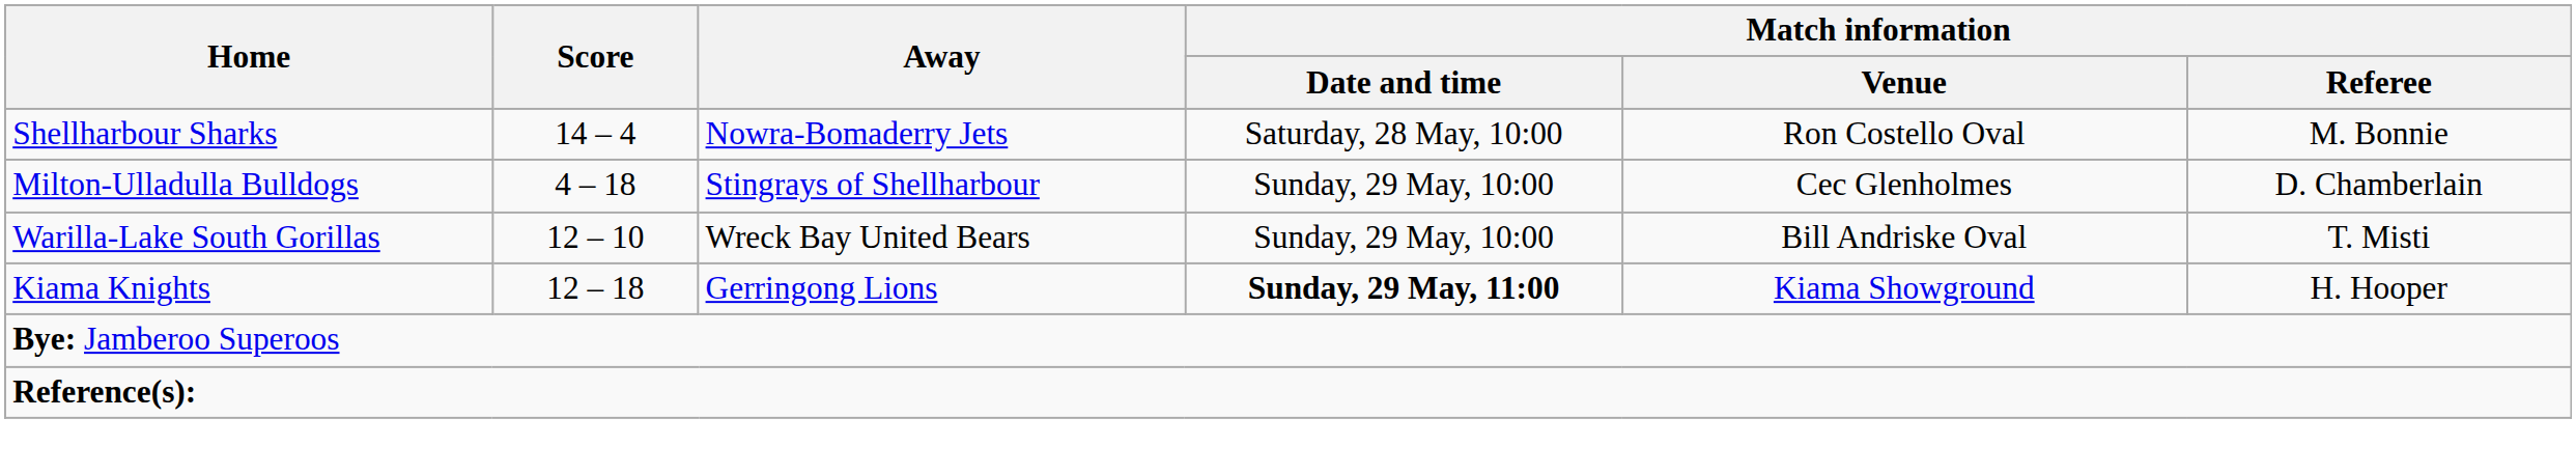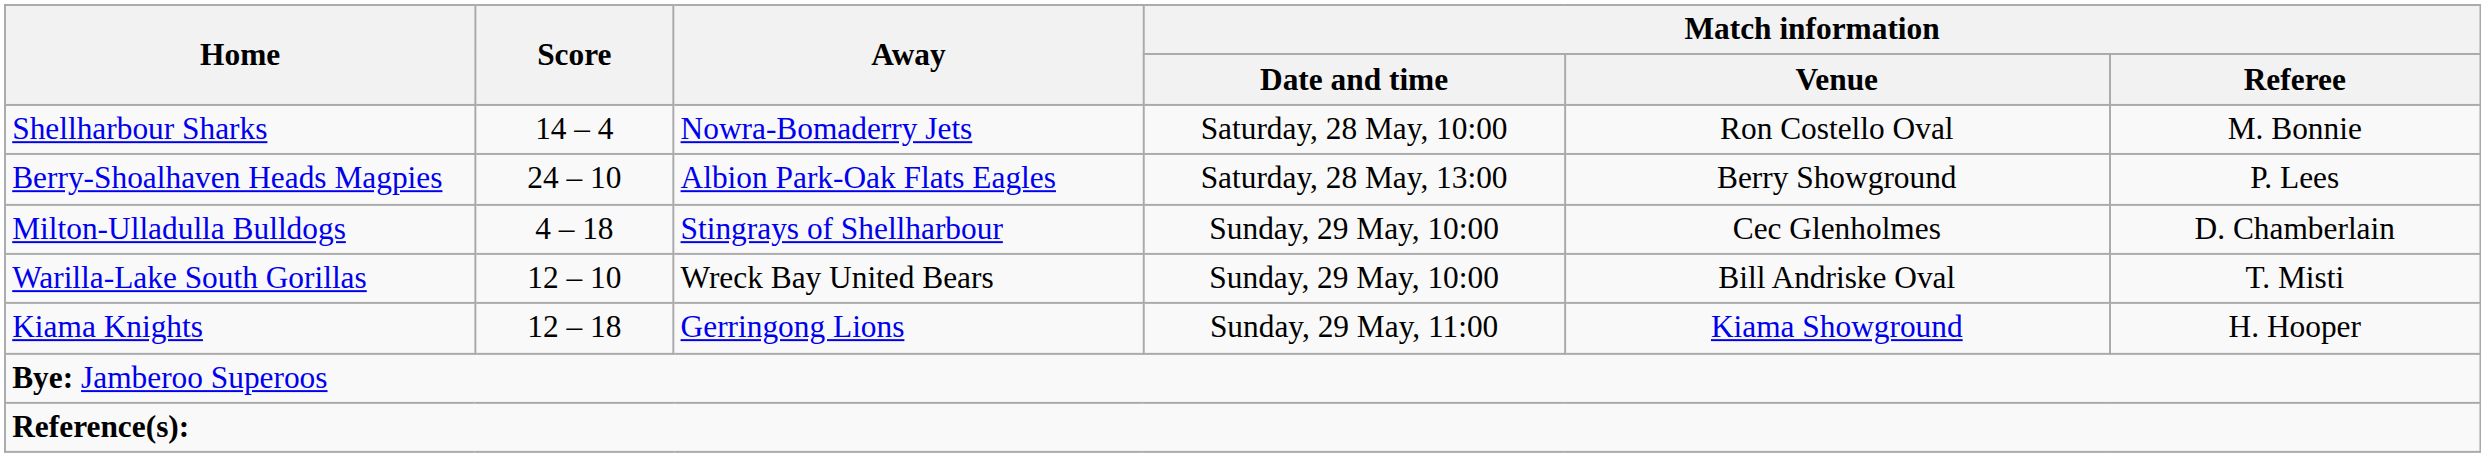+ row: Berry-Shoalhaven Heads Magpies | 24 – 10 | Albion Park-Oak Flats Eagles | Saturday, 28 May, 13:00 | Berry Showground | P. Lees
Kiama Knights | Match information / Date and time: bold -> normal
